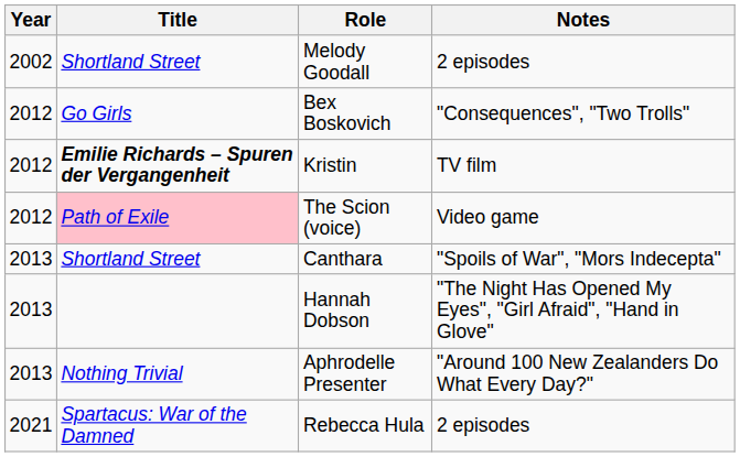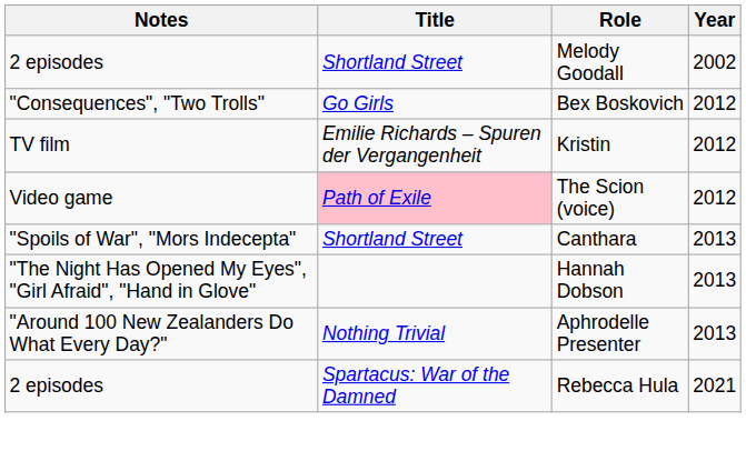columns swapped: Year <-> Notes
Kristin | Title: bold -> normal
